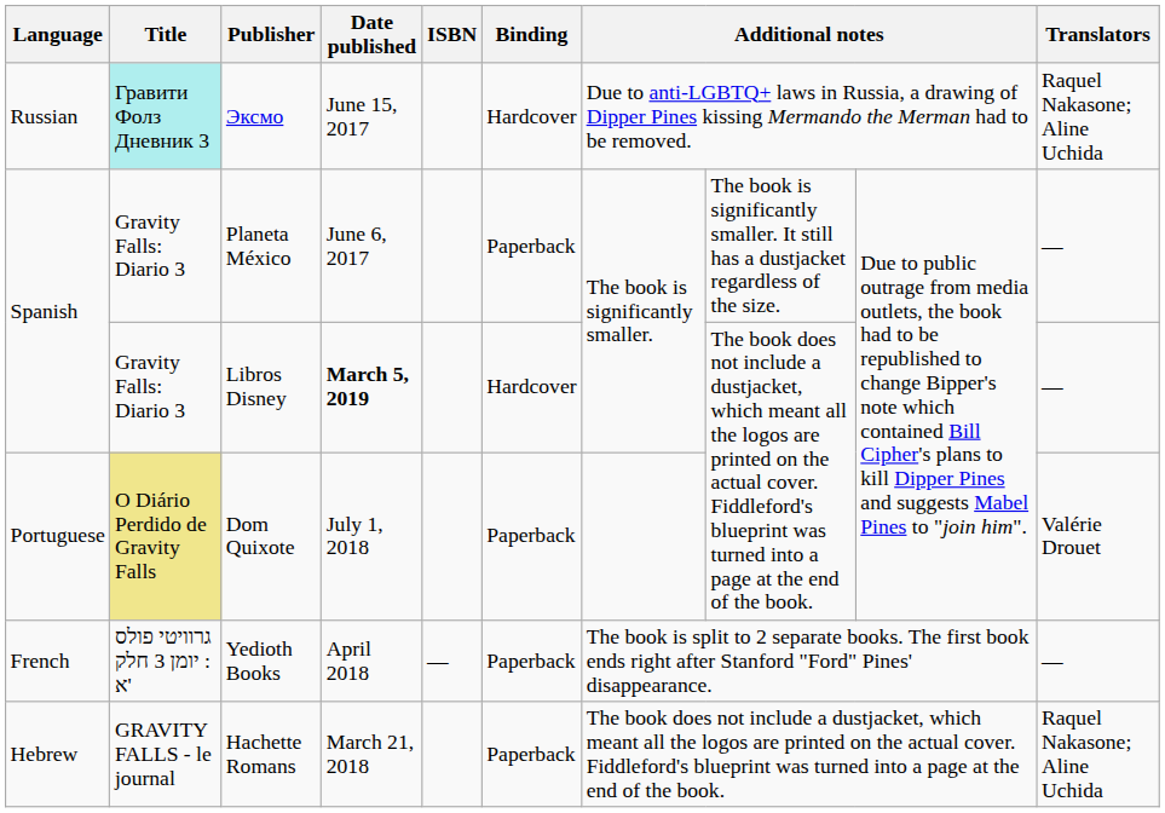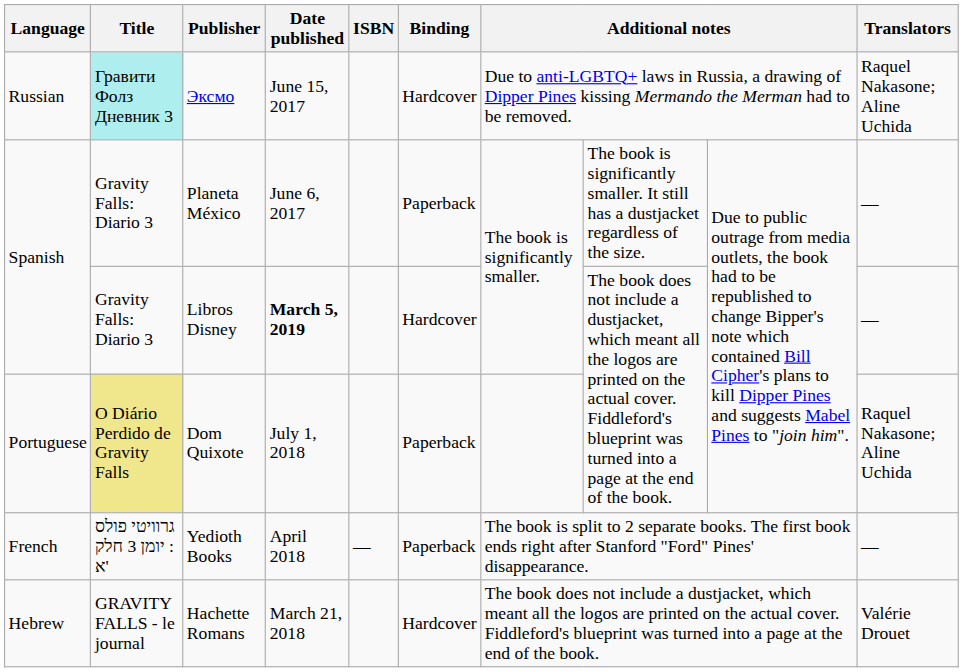Dom Quixote | Translators: Valérie Drouet -> Raquel Nakasone; Aline Uchida
Hachette Romans | Binding: Paperback -> Hardcover
Hachette Romans | Translators: Raquel Nakasone; Aline Uchida -> Valérie Drouet
